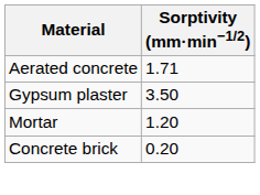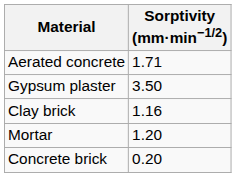+ row: Clay brick | 1.16
